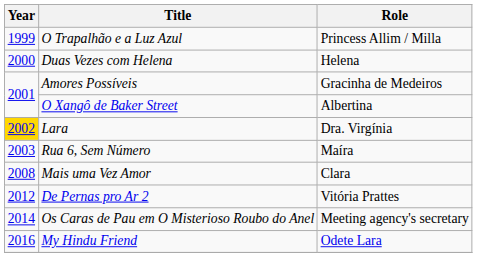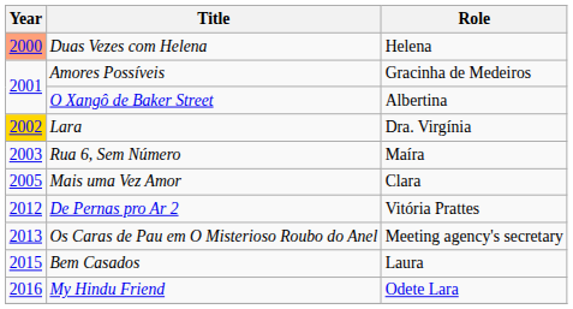- row: 1999 | O Trapalhão e a Luz Azul | Princess Allim / Milla
Duas Vezes com Helena | Year: no background -> lightsalmon background
Mais uma Vez Amor | Year: 2008 -> 2005
Os Caras de Pau em O Misterioso Roubo do Anel | Year: 2014 -> 2013
+ row: 2015 | Bem Casados | Laura
